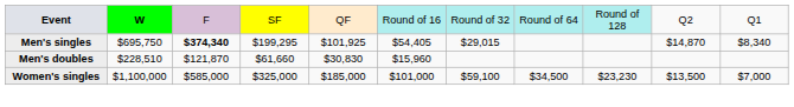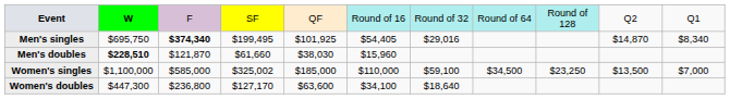Men's singles | column 4: $199,295 -> $199,495
Men's singles | column 7: $29,015 -> $29,016
Men's doubles | column 2: normal -> bold
Men's doubles | column 5: $30,830 -> $38,030
Women's singles | column 4: $325,000 -> $325,002
Women's singles | column 6: $101,000 -> $110,000
Women's singles | column 9: $23,230 -> $23,250
+ row: Women's doubles | $447,300 | $236,800 | $127,170 | $63,600 | $34,100 | $18,640
